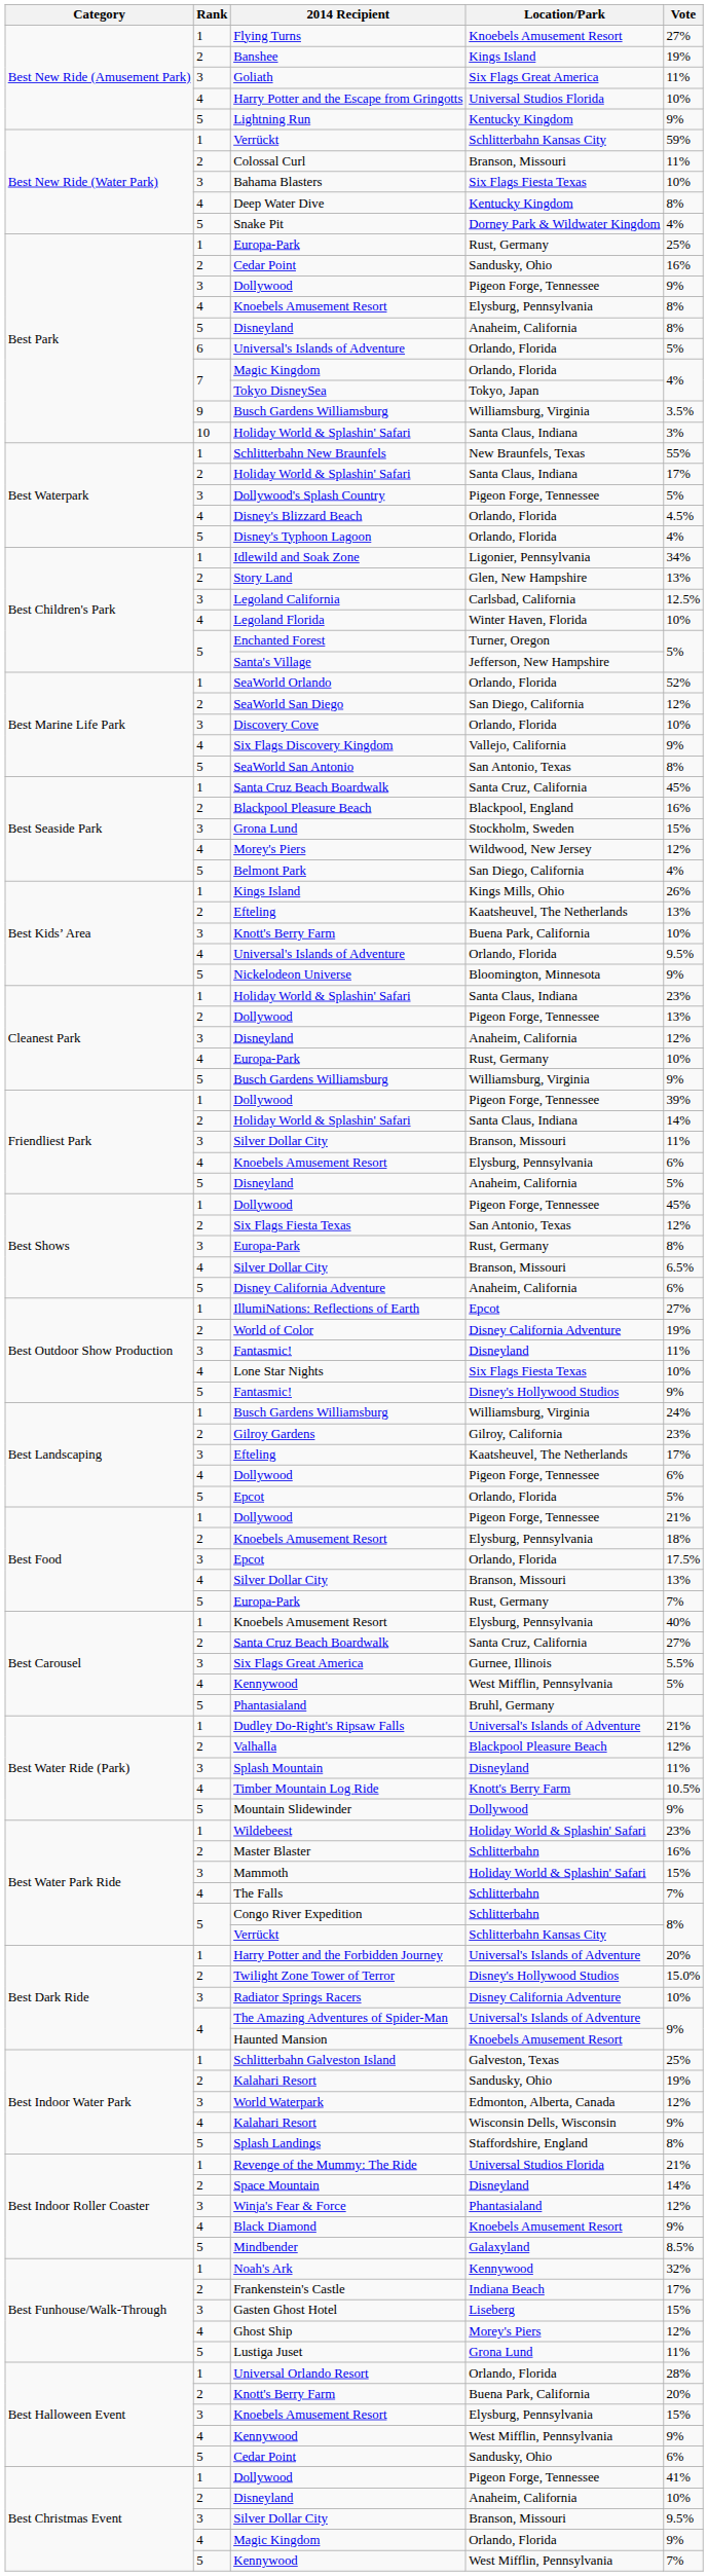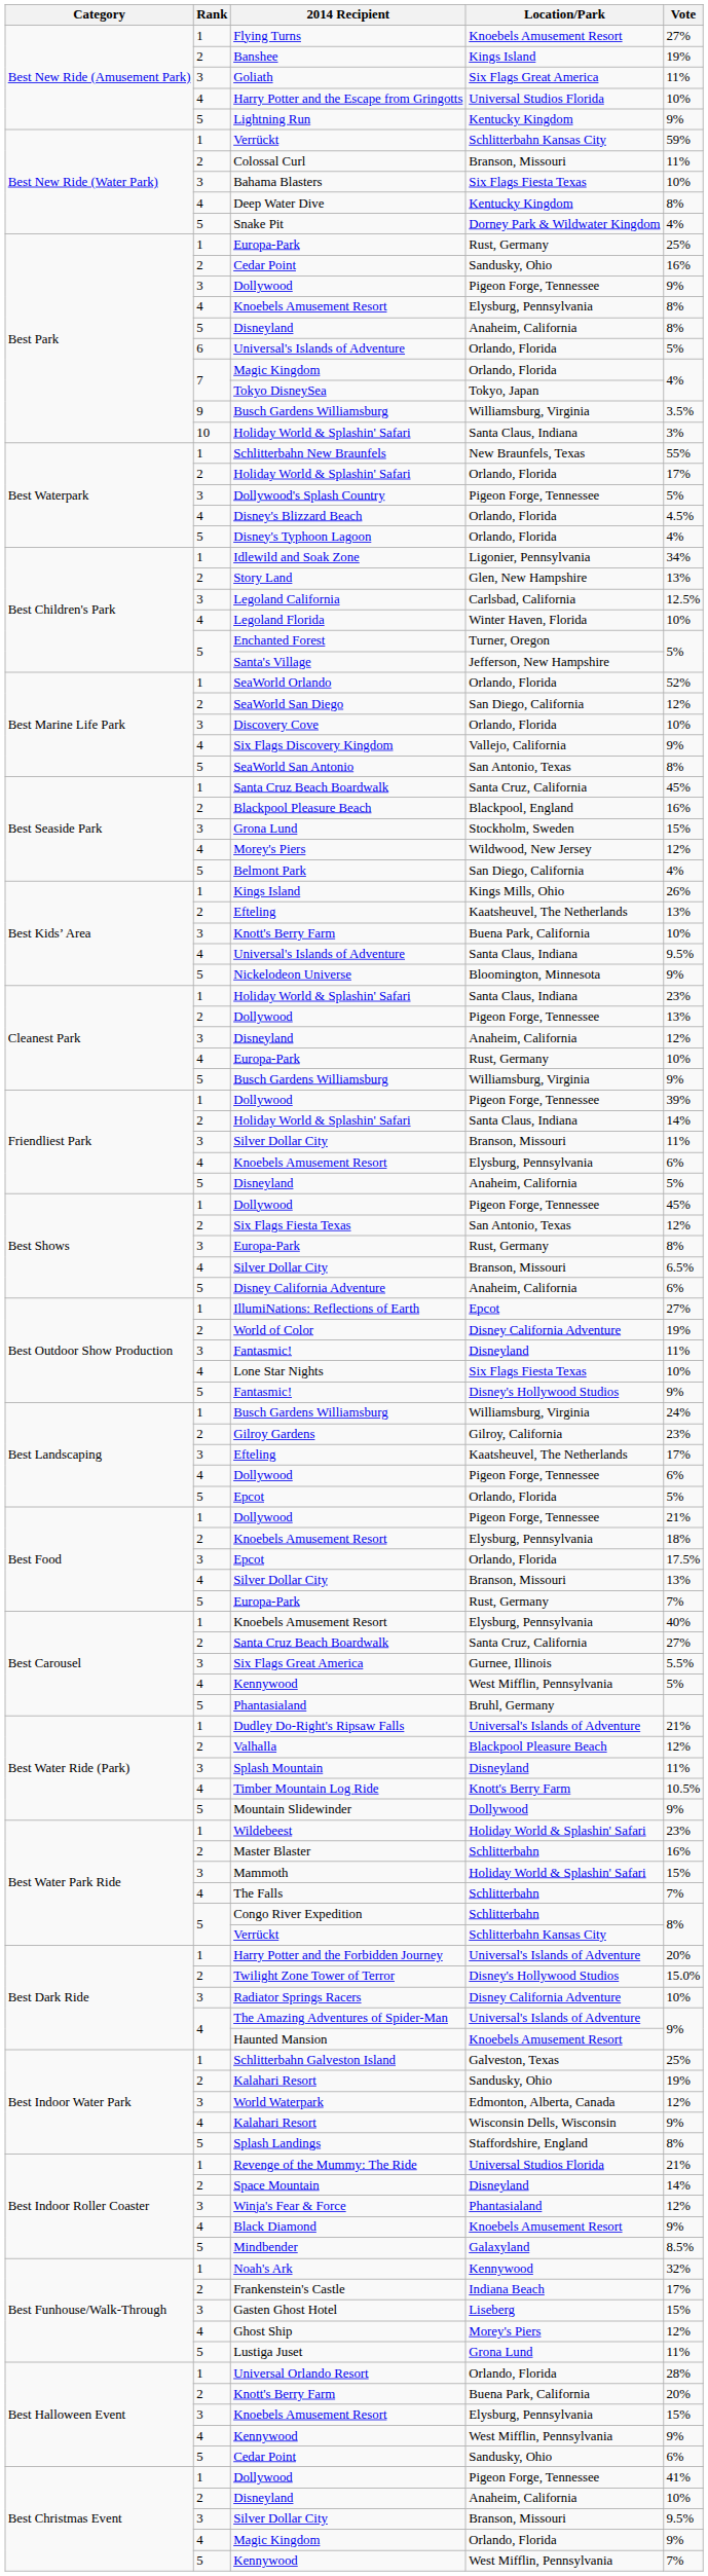Best Waterpark / Holiday World & Splashin' Safari | Location/Park: Santa Claus, Indiana -> Orlando, Florida
Best Kids’ Area / Universal's Islands of Adventure | Location/Park: Orlando, Florida -> Santa Claus, Indiana
